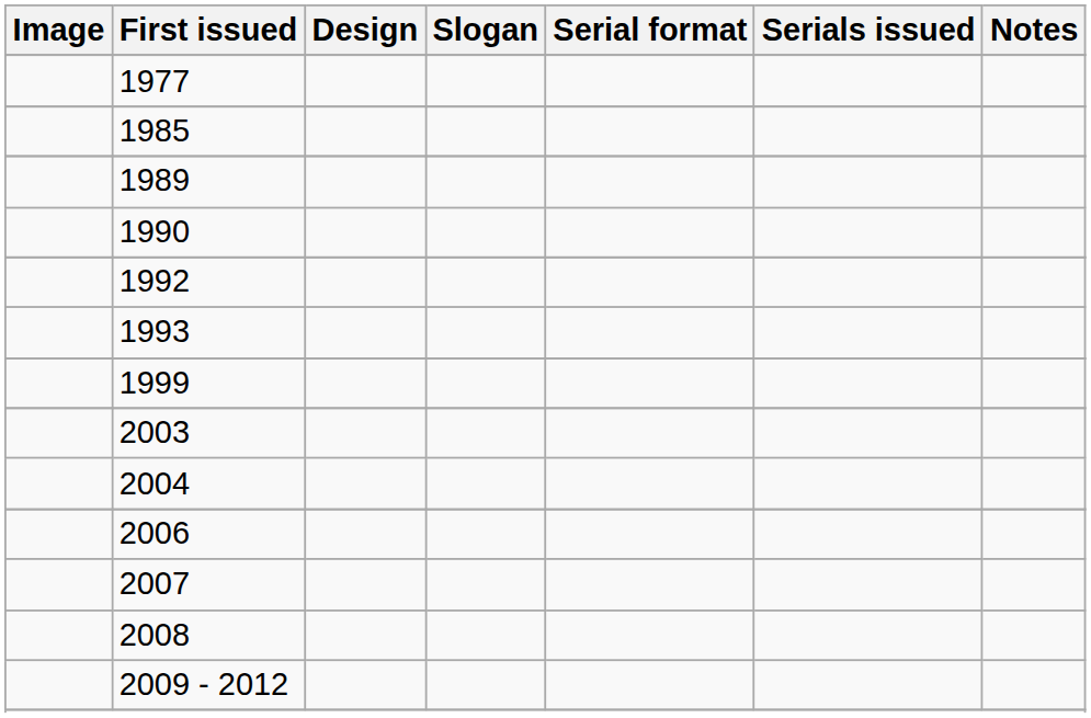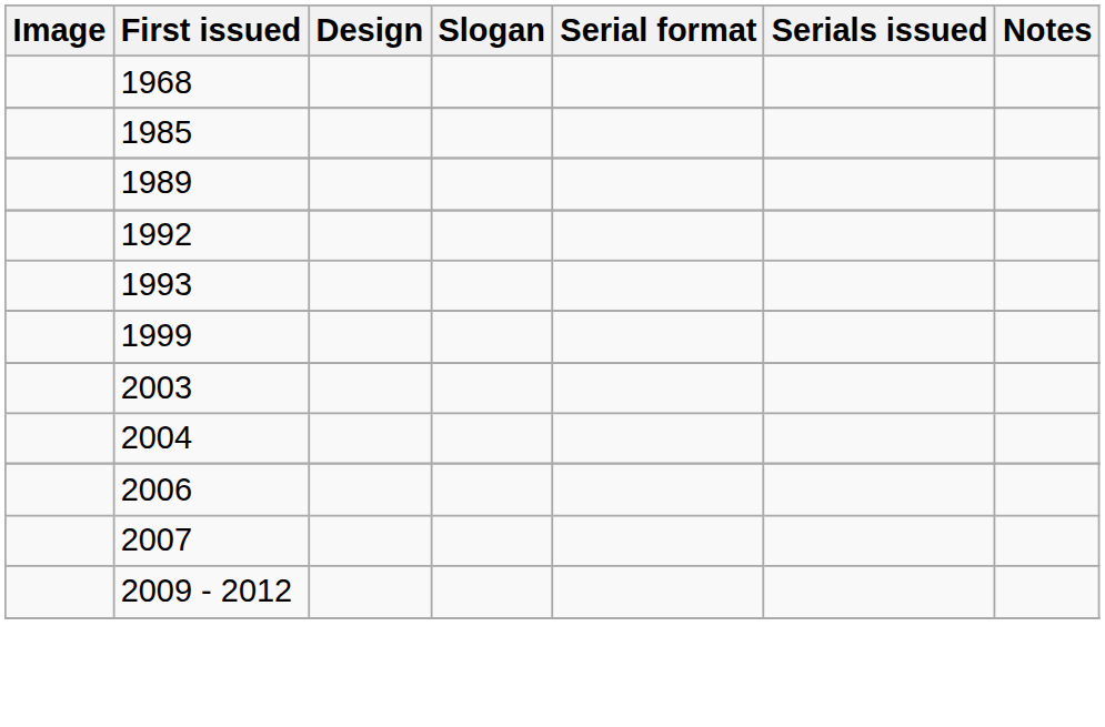+ row: 1968
- row: 1977
- row: 1990
- row: 2008
